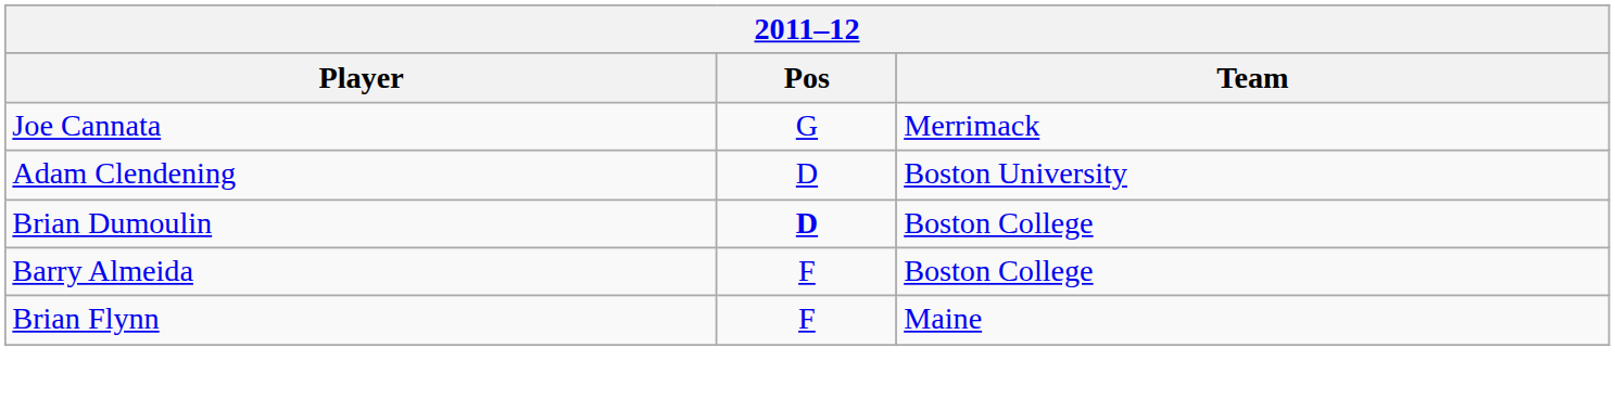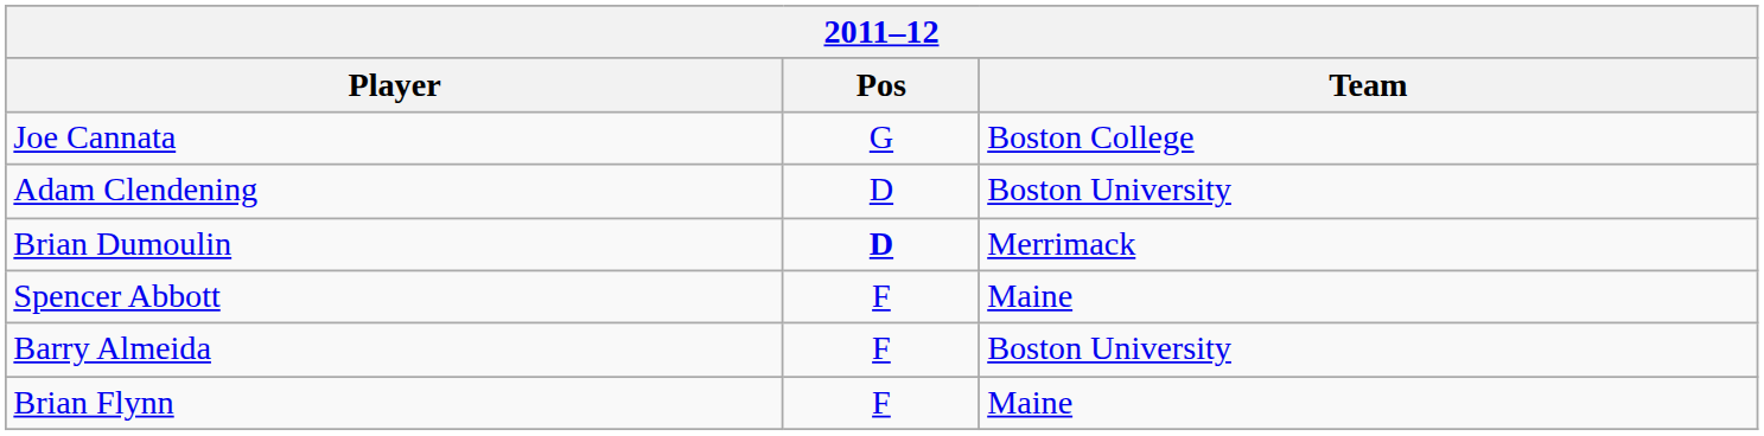Joe Cannata | Team: Merrimack -> Boston College
Brian Dumoulin | Team: Boston College -> Merrimack
+ row: Spencer Abbott | F | Maine
Barry Almeida | Team: Boston College -> Boston University
